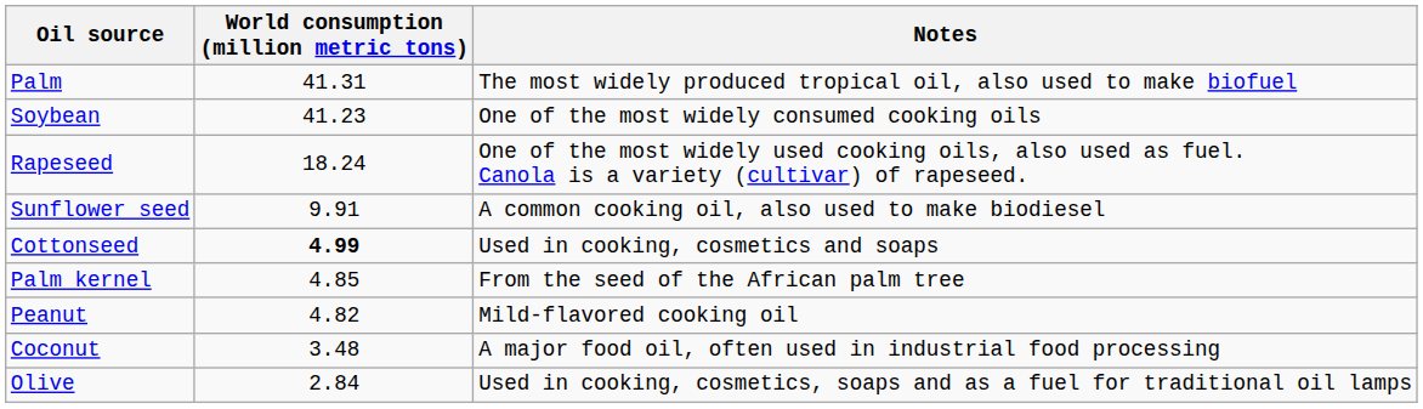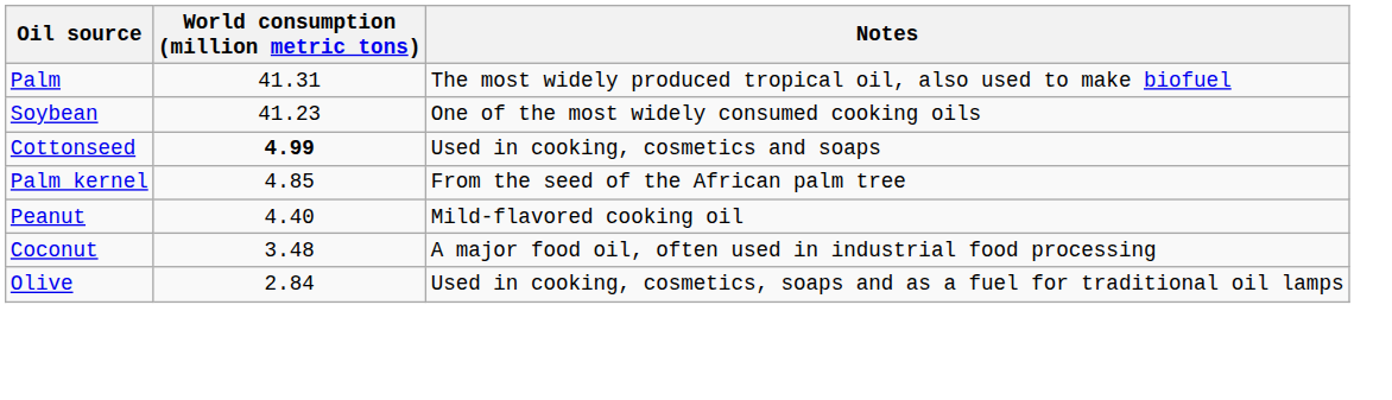- row: Rapeseed | 18.24 | One of the most widely used cooking oils, also used as fuel. Canola is a variety (cultivar) of rapeseed.
- row: Sunflower seed | 9.91 | A common cooking oil, also used to make biodiesel
Peanut | World consumption (million metric tons): 4.82 -> 4.40
